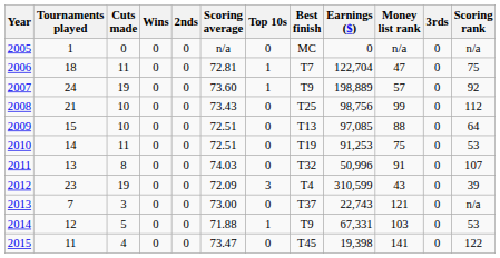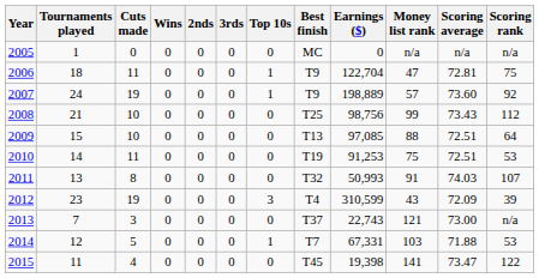columns swapped: 3rds <-> Scoring average
2006 | Best finish: T7 -> T9
2011 | Earnings ($): 50,996 -> 50,993
2014 | Best finish: T9 -> T7
